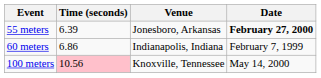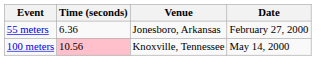55 meters | Time (seconds): 6.39 -> 6.36
55 meters | Date: bold -> normal
- row: 60 meters | 6.86 | Indianapolis, Indiana | February 7, 1999
